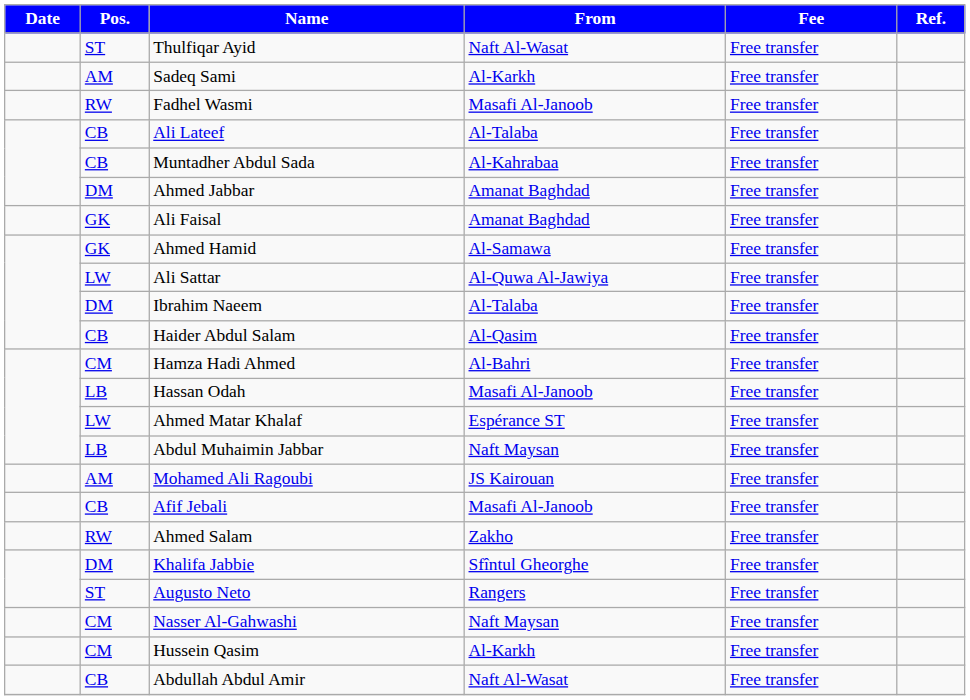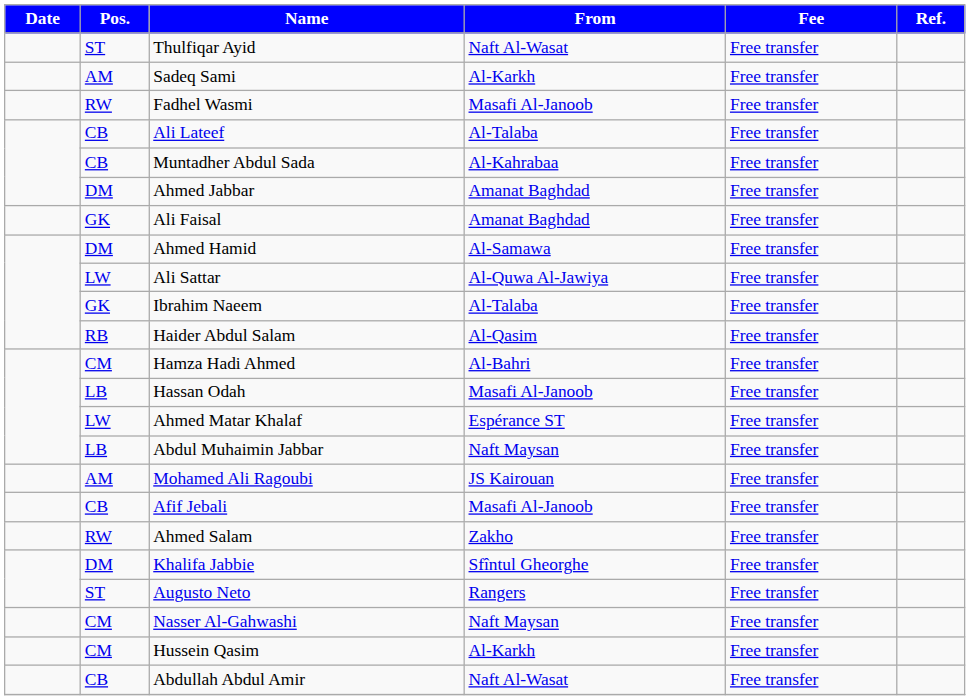Ahmed Hamid | Pos.: GK -> DM
Ibrahim Naeem | Pos.: DM -> GK
Haider Abdul Salam | Pos.: CB -> RB
